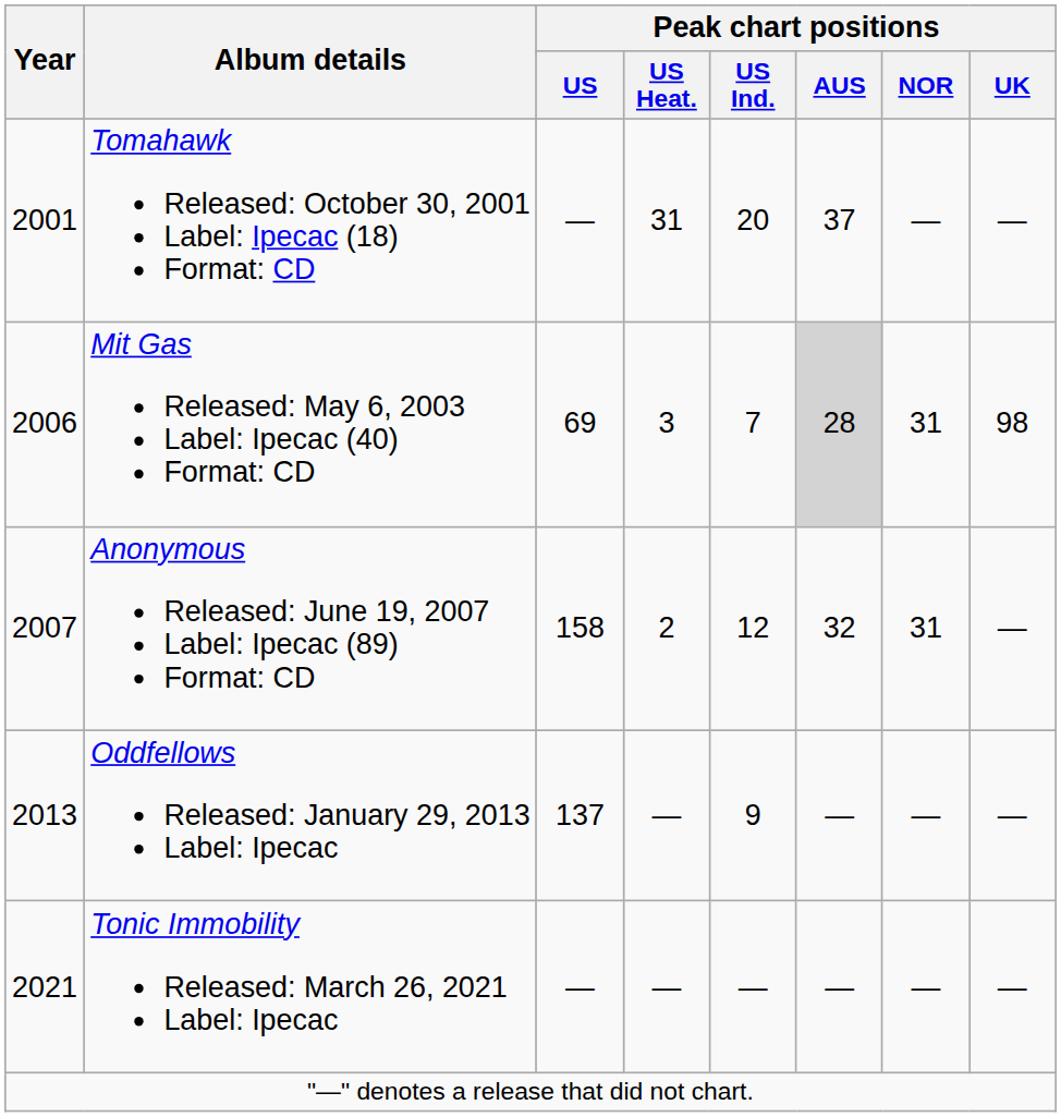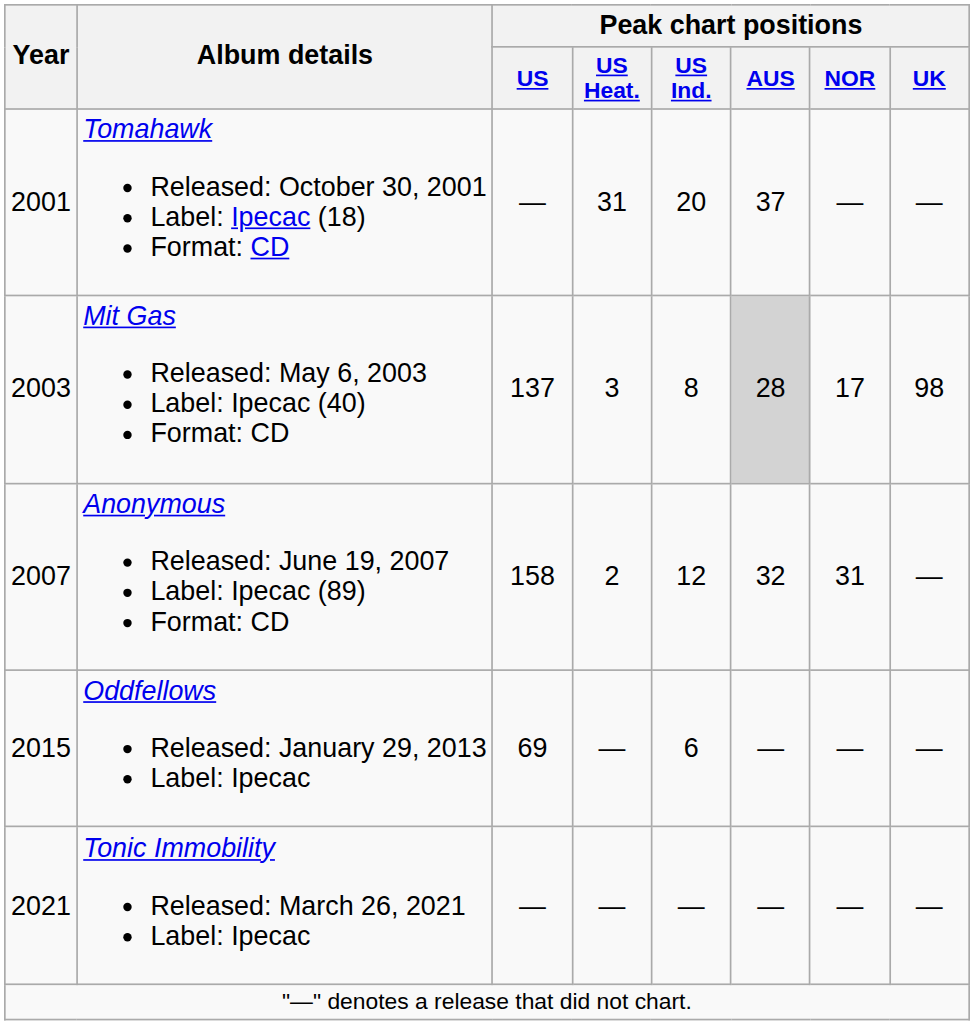Mit Gas Released: May 6, 2003 Label: Ipecac (40) Format: CD | Year: 2006 -> 2003
Mit Gas Released: May 6, 2003 Label: Ipecac (40) Format: CD | Peak chart positions / US: 69 -> 137
Mit Gas Released: May 6, 2003 Label: Ipecac (40) Format: CD | Peak chart positions / US Ind.: 7 -> 8
Mit Gas Released: May 6, 2003 Label: Ipecac (40) Format: CD | Peak chart positions / NOR: 31 -> 17
Oddfellows Released: January 29, 2013 Label: Ipecac | Year: 2013 -> 2015
Oddfellows Released: January 29, 2013 Label: Ipecac | Peak chart positions / US: 137 -> 69
Oddfellows Released: January 29, 2013 Label: Ipecac | Peak chart positions / US Ind.: 9 -> 6
